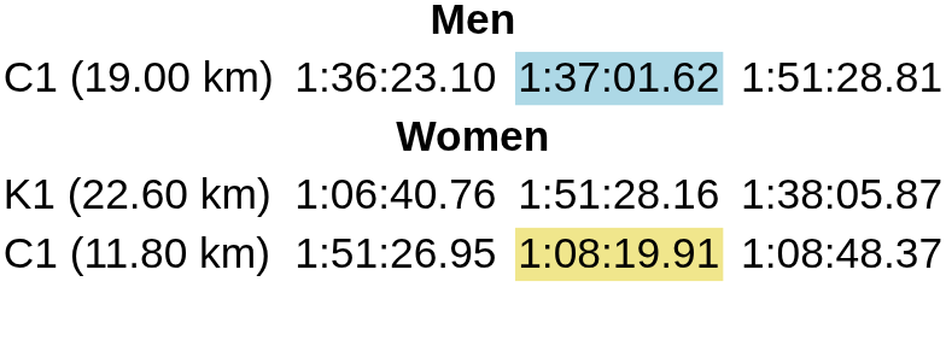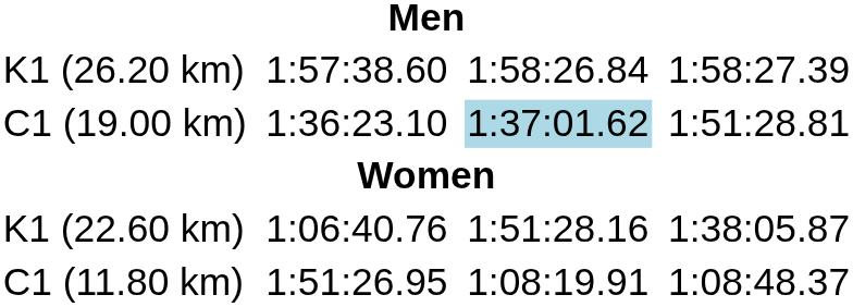+ row: K1 (26.20 km) | 1:57:38.60 | 1:58:26.84 | 1:58:27.39
C1 (11.80 km) | column 5: khaki background -> no background
